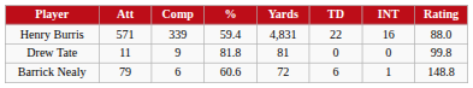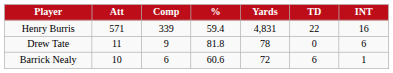- column: Rating | 88.0 | 99.8 | 148.8
Drew Tate | Yards: 81 -> 78
Drew Tate | INT: 0 -> 6
Barrick Nealy | Att: 79 -> 10
